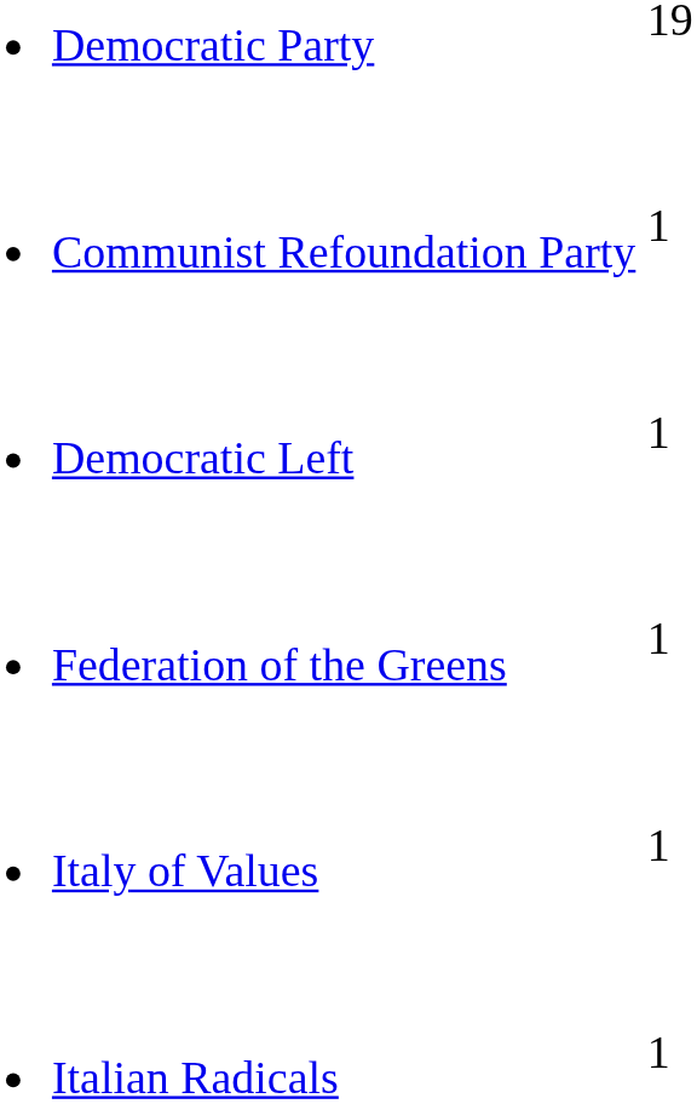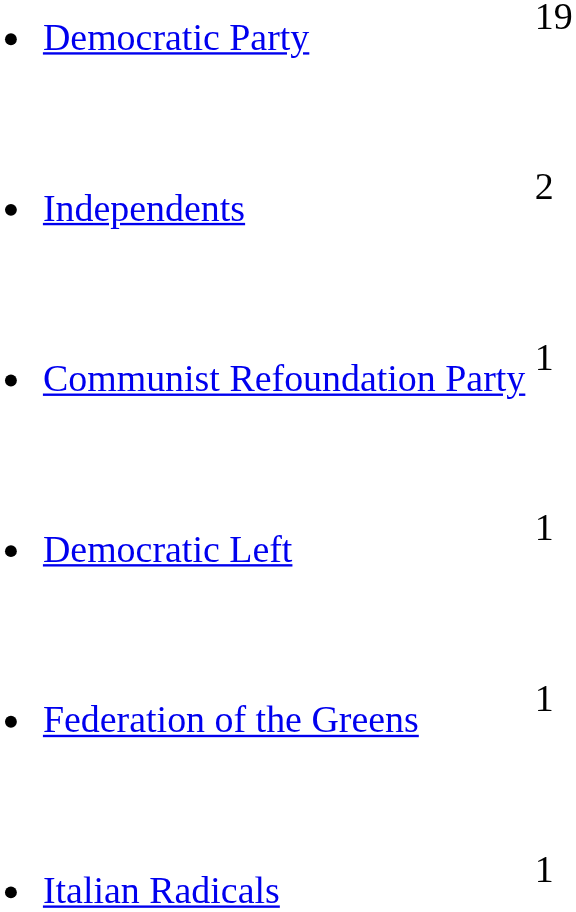+ row: Independents | 2
- row: Italy of Values | 1
